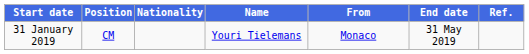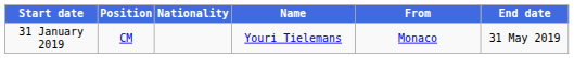- column: Ref.
